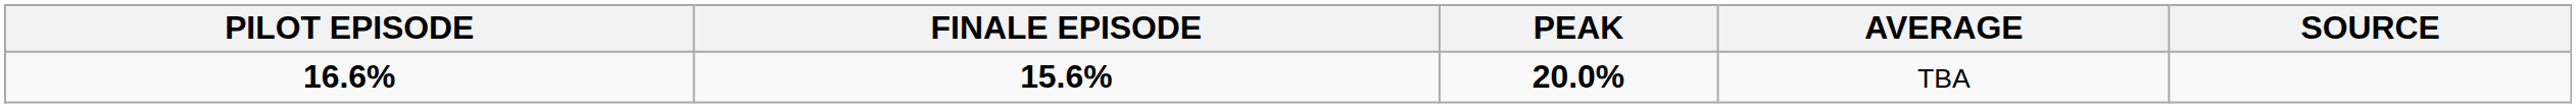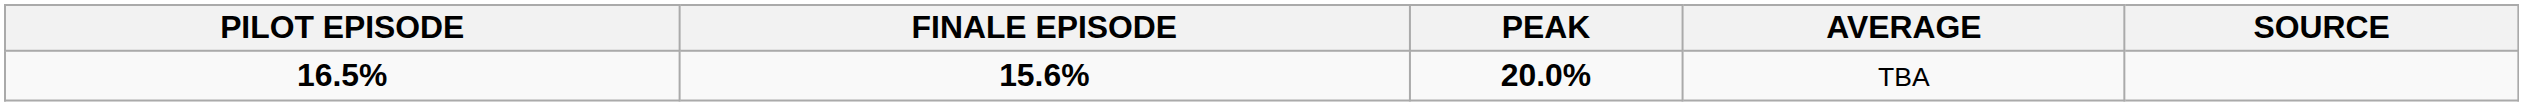TBA | PILOT EPISODE: 16.6% -> 16.5%
